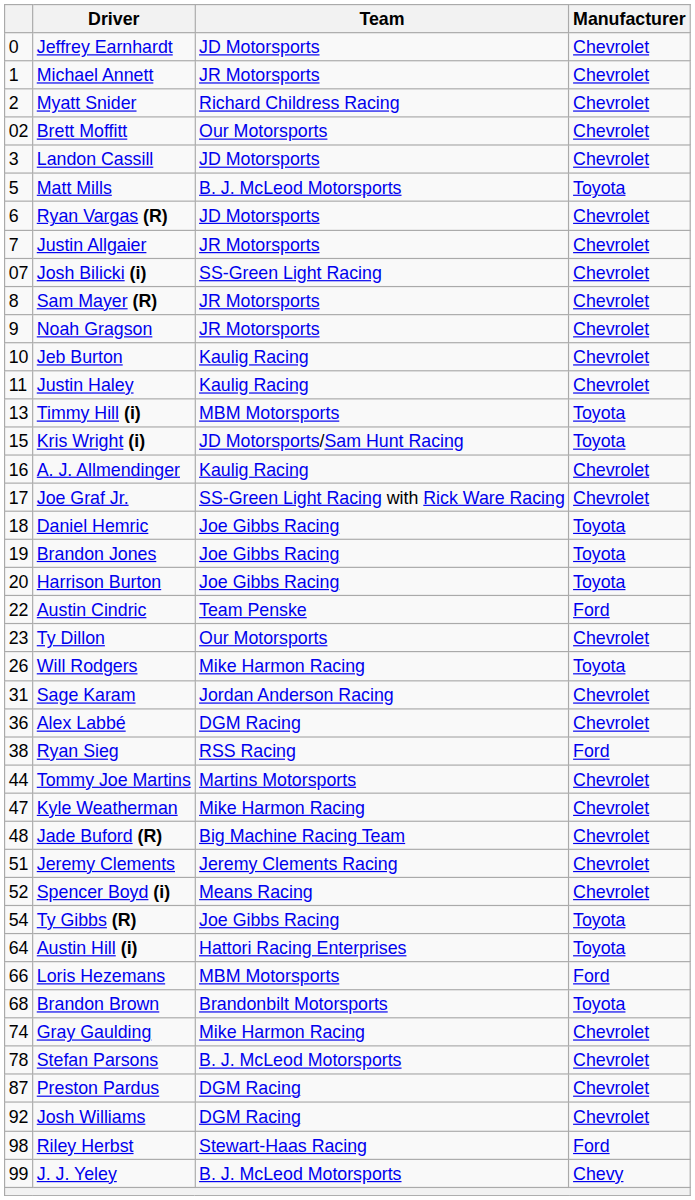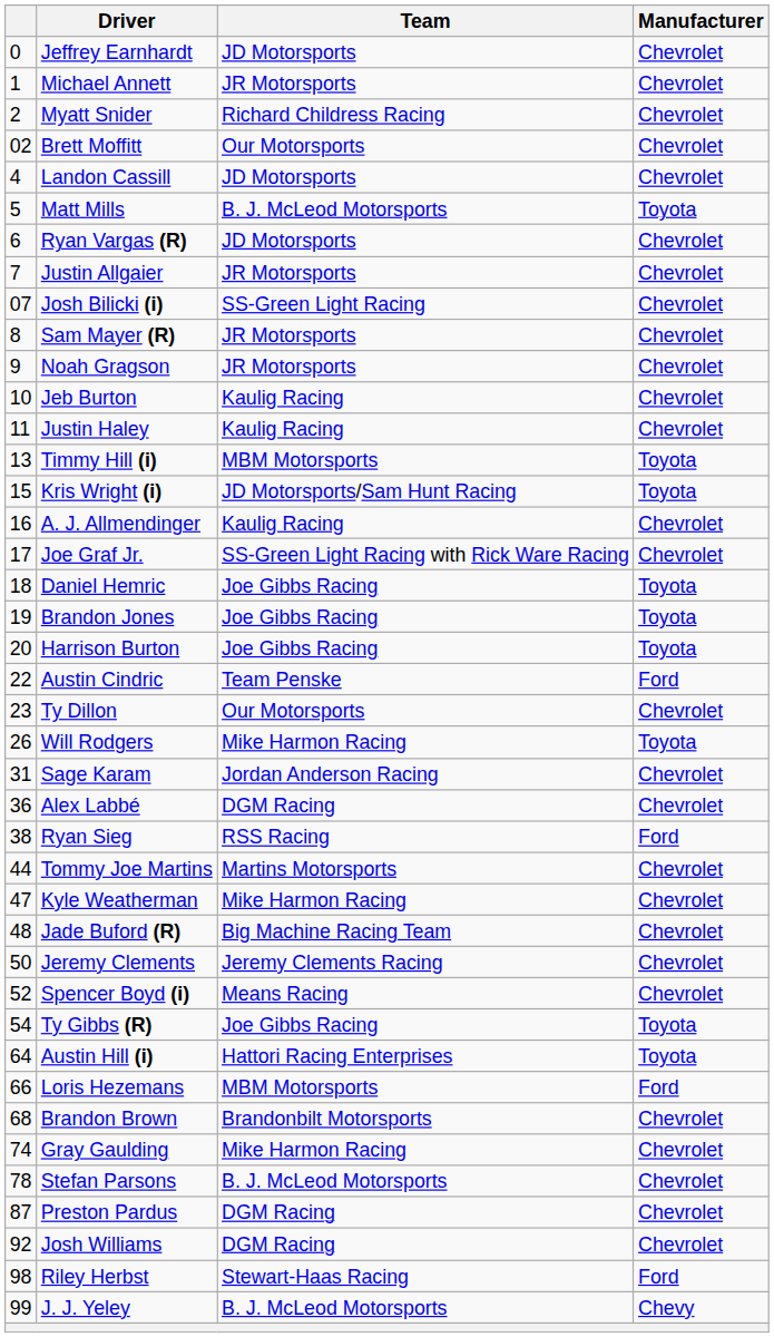Landon Cassill | column 1: 3 -> 4
Jeremy Clements | column 1: 51 -> 50
Brandon Brown | Manufacturer: Toyota -> Chevrolet
